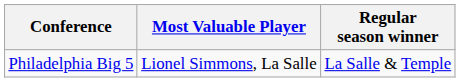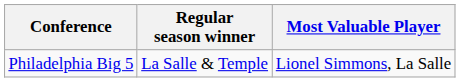columns swapped: Regular season winner <-> Most Valuable Player
